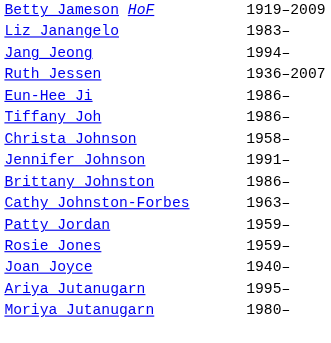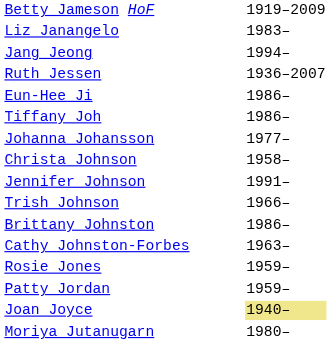+ row: Johanna Johansson | 1977–
+ row: Trish Johnson | 1966–
rows swapped: Rosie Jones <-> Patty Jordan
Joan Joyce | column 2: no background -> khaki background
- row: Ariya Jutanugarn | 1995–
